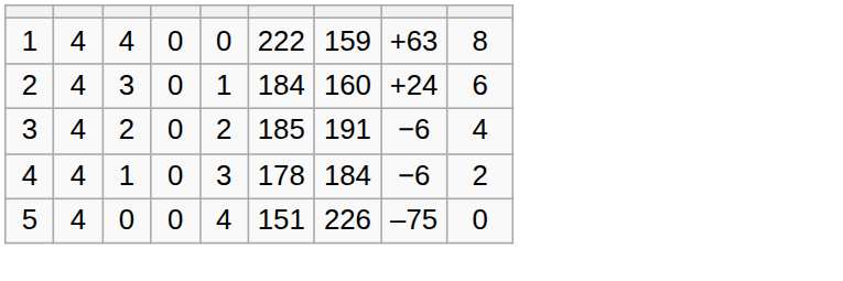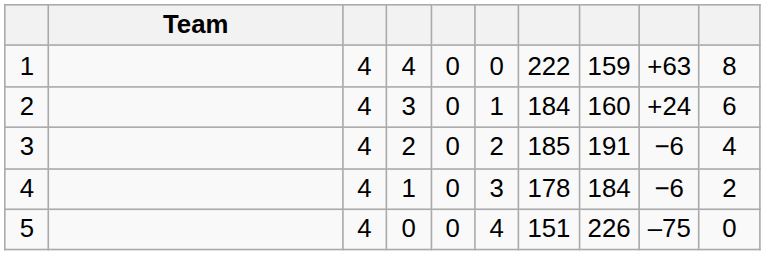+ column: Team
